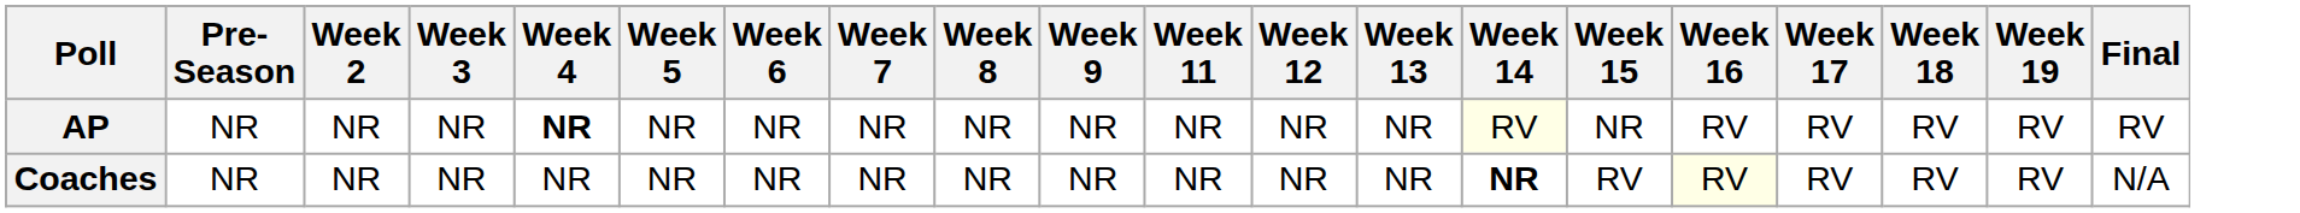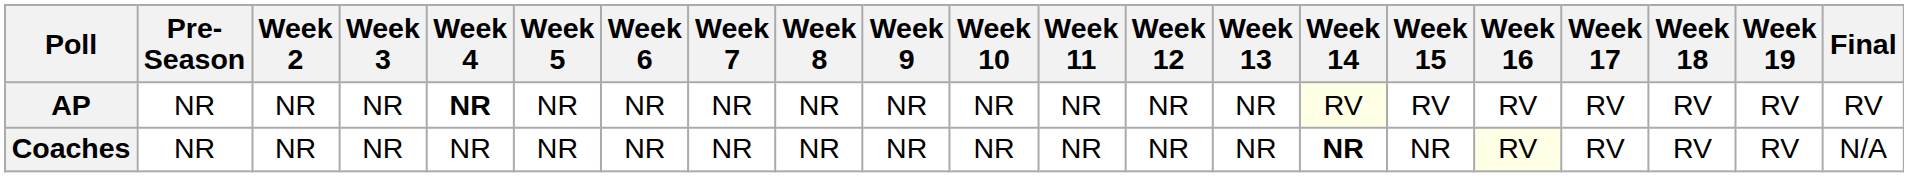+ column: Week 10 | NR | NR
AP | Week 15: NR -> RV
Coaches | Week 15: RV -> NR
